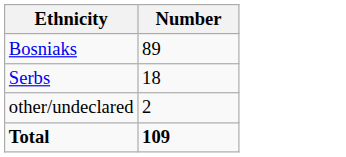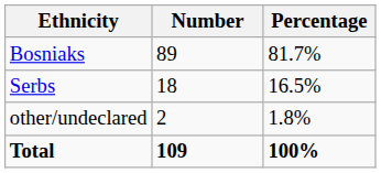+ column: Percentage | 81.7% | 16.5% | 1.8% | 100%
